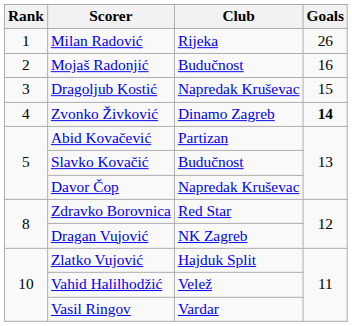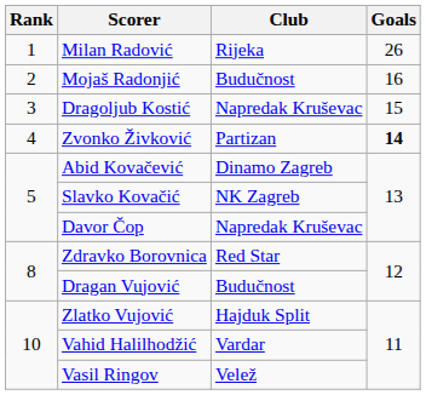Zvonko Živković | Club: Dinamo Zagreb -> Partizan
Abid Kovačević | Club: Partizan -> Dinamo Zagreb
Slavko Kovačić | Club: Budučnost -> NK Zagreb
Dragan Vujović | Club: NK Zagreb -> Budučnost
Vahid Halilhodžić | Club: Velež -> Vardar
Vasil Ringov | Club: Vardar -> Velež
